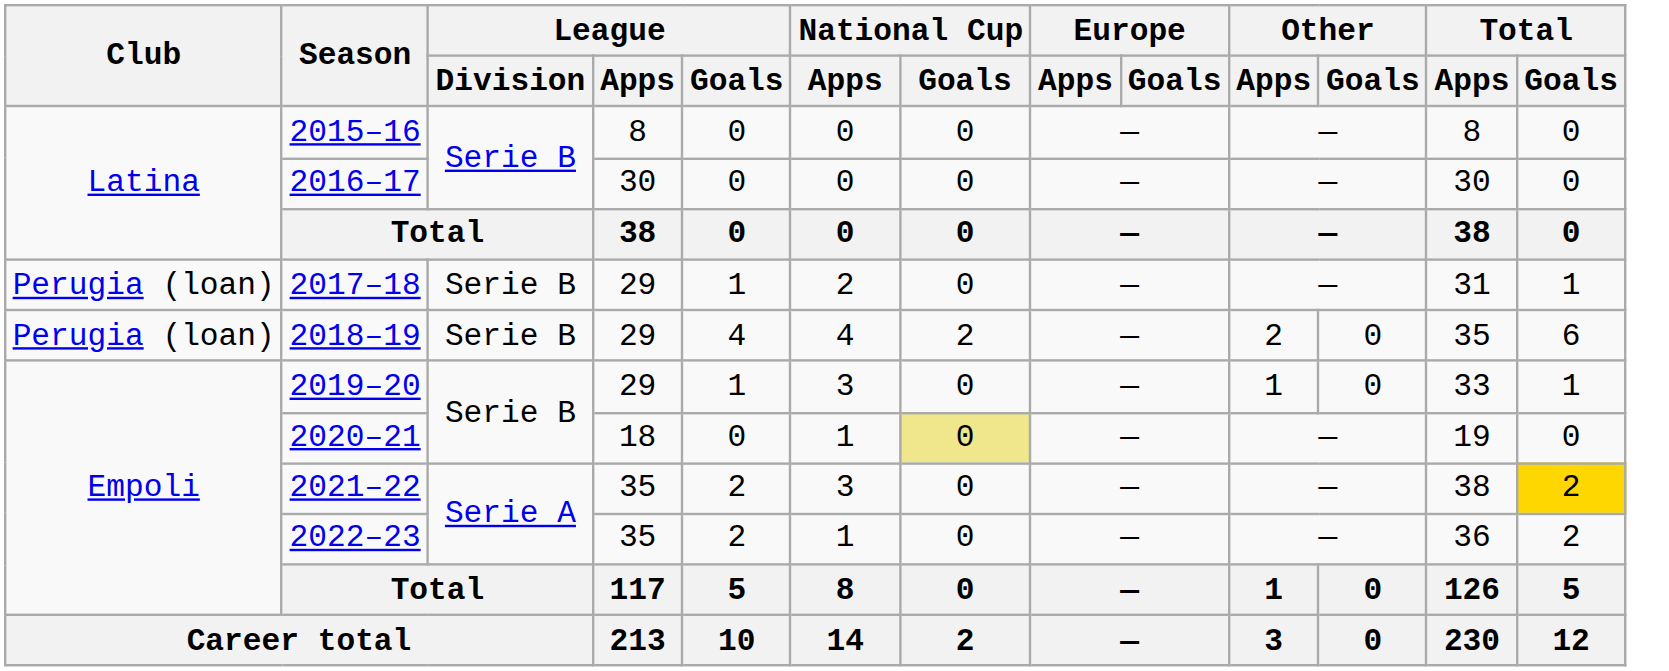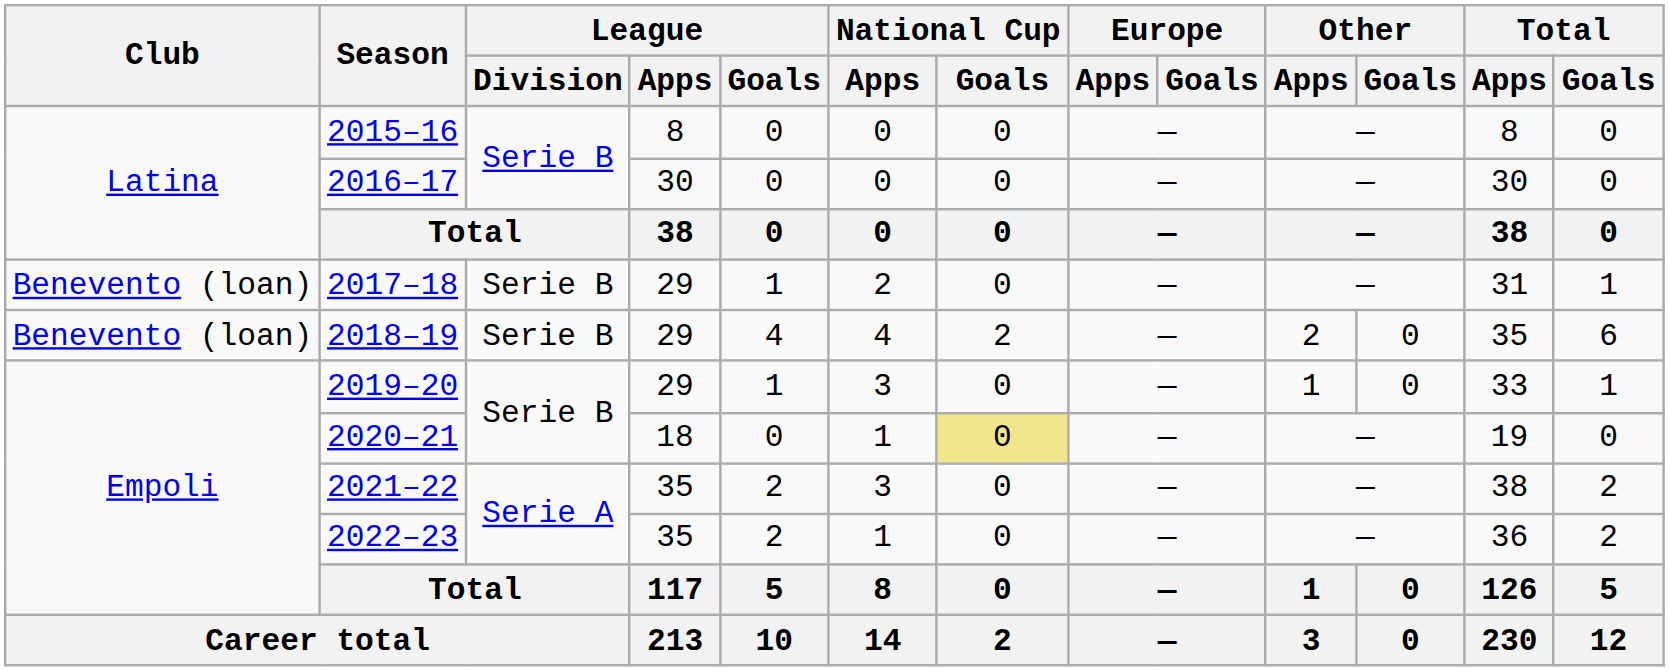2017–18 | Club: Perugia (loan) -> Benevento (loan)
2018–19 | Club: Perugia (loan) -> Benevento (loan)
2021–22 | Total / Goals: gold background -> no background
